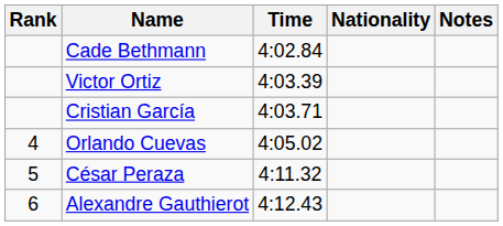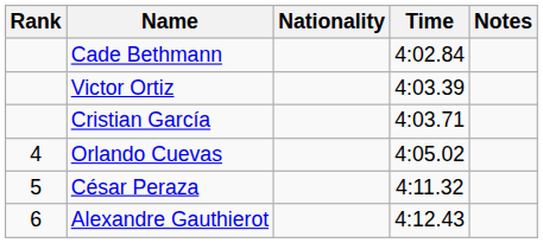columns swapped: Nationality <-> Time
